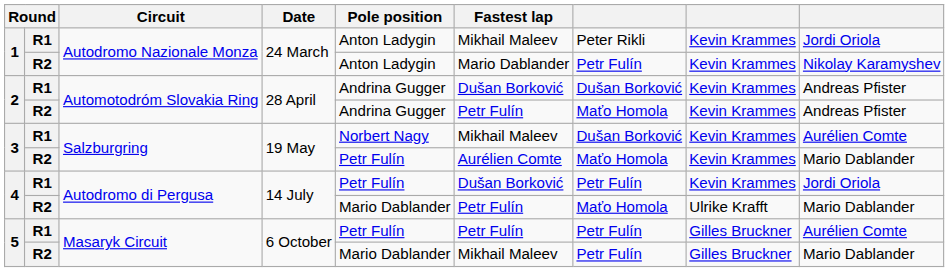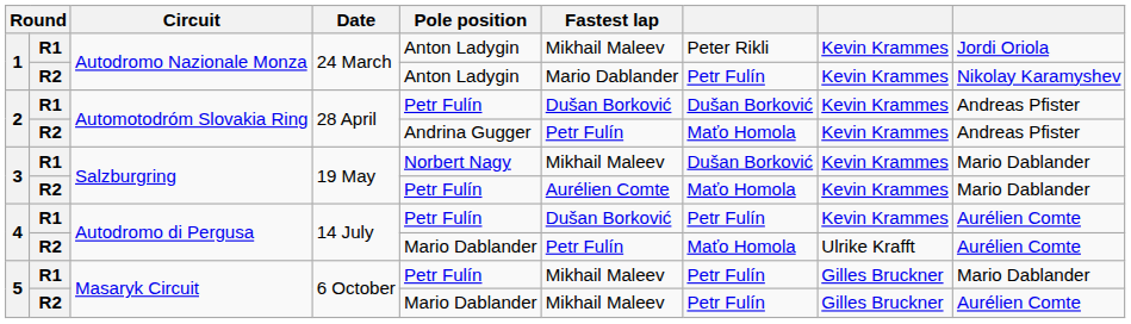2 / R1 | Pole position: Andrina Gugger -> Petr Fulín
3 / R1 | column 9: Aurélien Comte -> Mario Dablander
4 / R1 | column 9: Jordi Oriola -> Aurélien Comte
4 / R2 | column 9: Mario Dablander -> Aurélien Comte
5 / R1 | Fastest lap: Petr Fulín -> Mikhail Maleev
5 / R1 | column 9: Aurélien Comte -> Mario Dablander
5 / R2 | column 9: Mario Dablander -> Aurélien Comte
